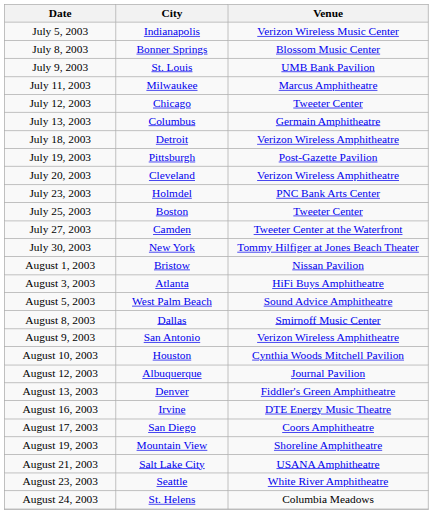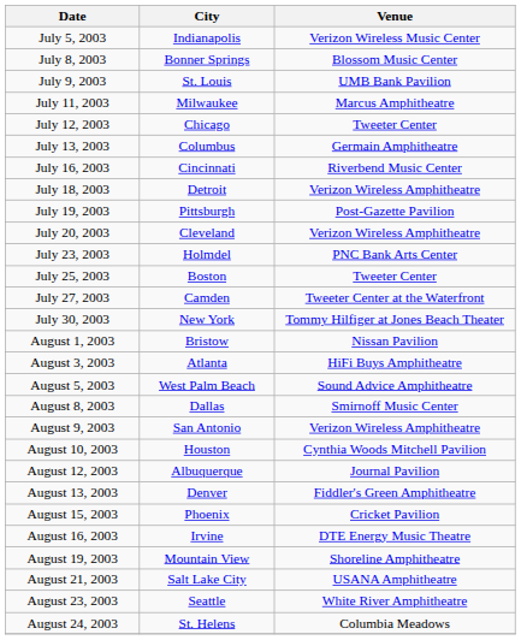+ row: July 16, 2003 | Cincinnati | Riverbend Music Center
+ row: August 15, 2003 | Phoenix | Cricket Pavilion
- row: August 17, 2003 | San Diego | Coors Amphitheatre
